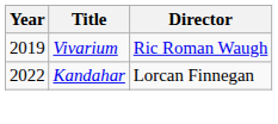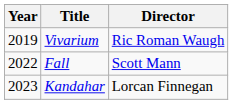+ row: 2022 | Fall | Scott Mann
Kandahar | Year: 2022 -> 2023
